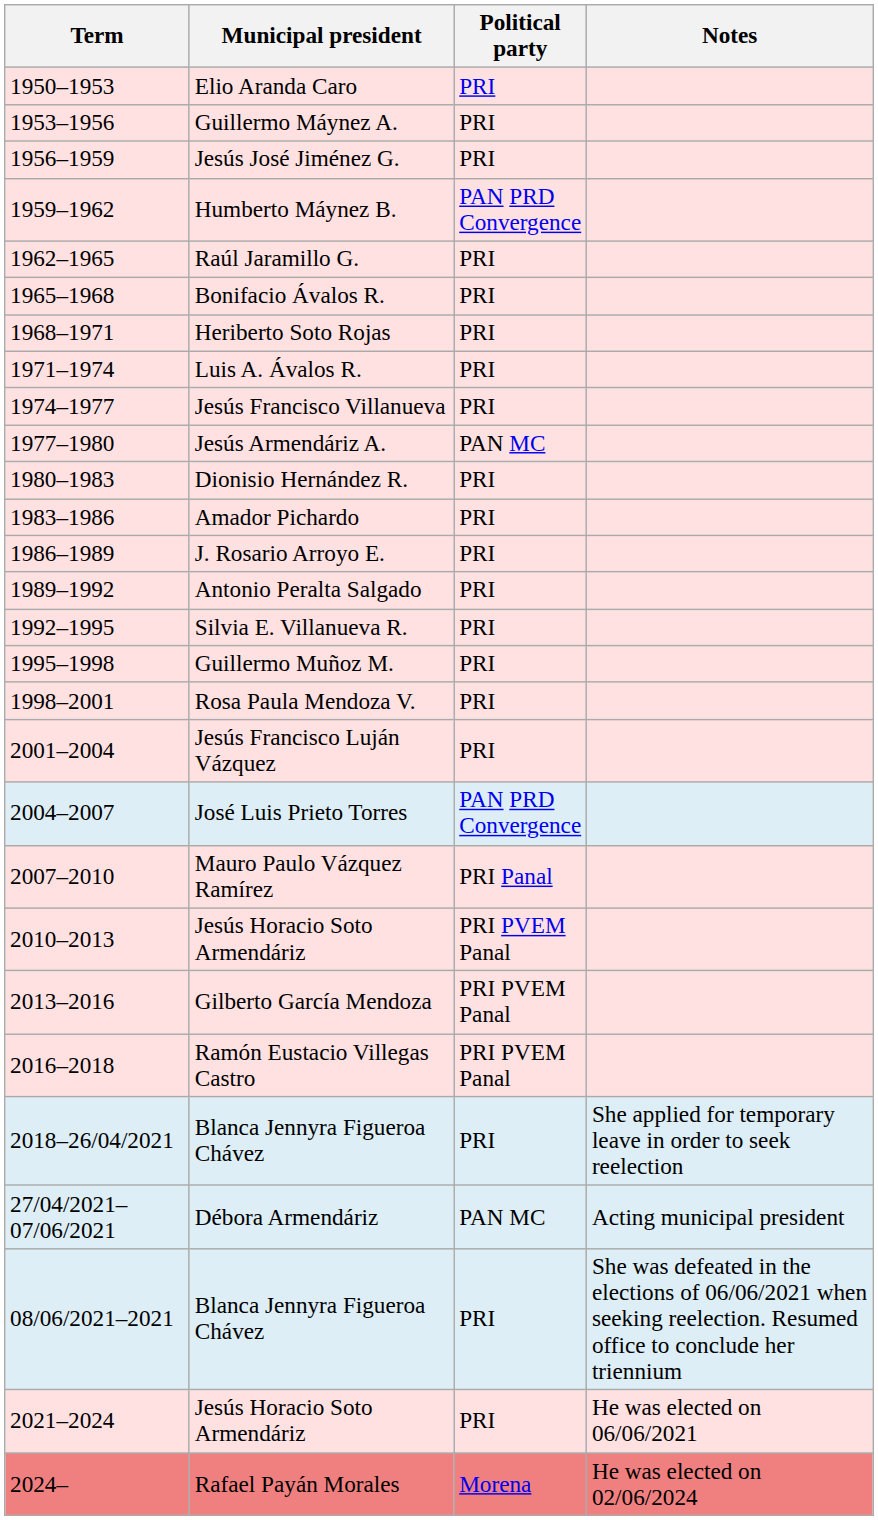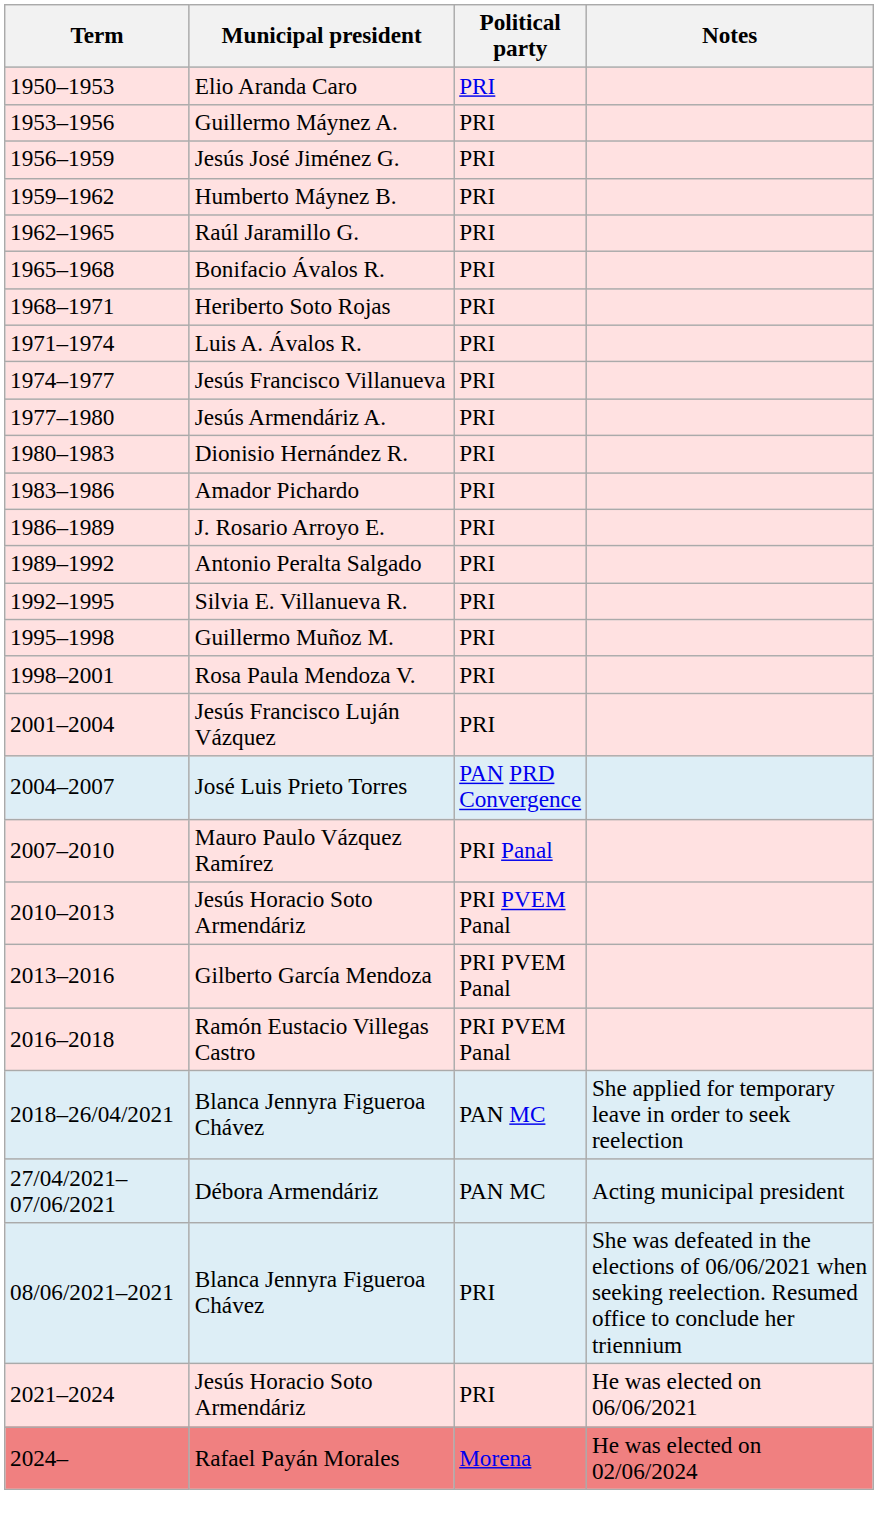Humberto Máynez B. | Political party: PAN PRD Convergence -> PRI
Jesús Armendáriz A. | Political party: PAN MC -> PRI
2018–26/04/2021 / Blanca Jennyra Figueroa Chávez | Political party: PRI -> PAN MC
